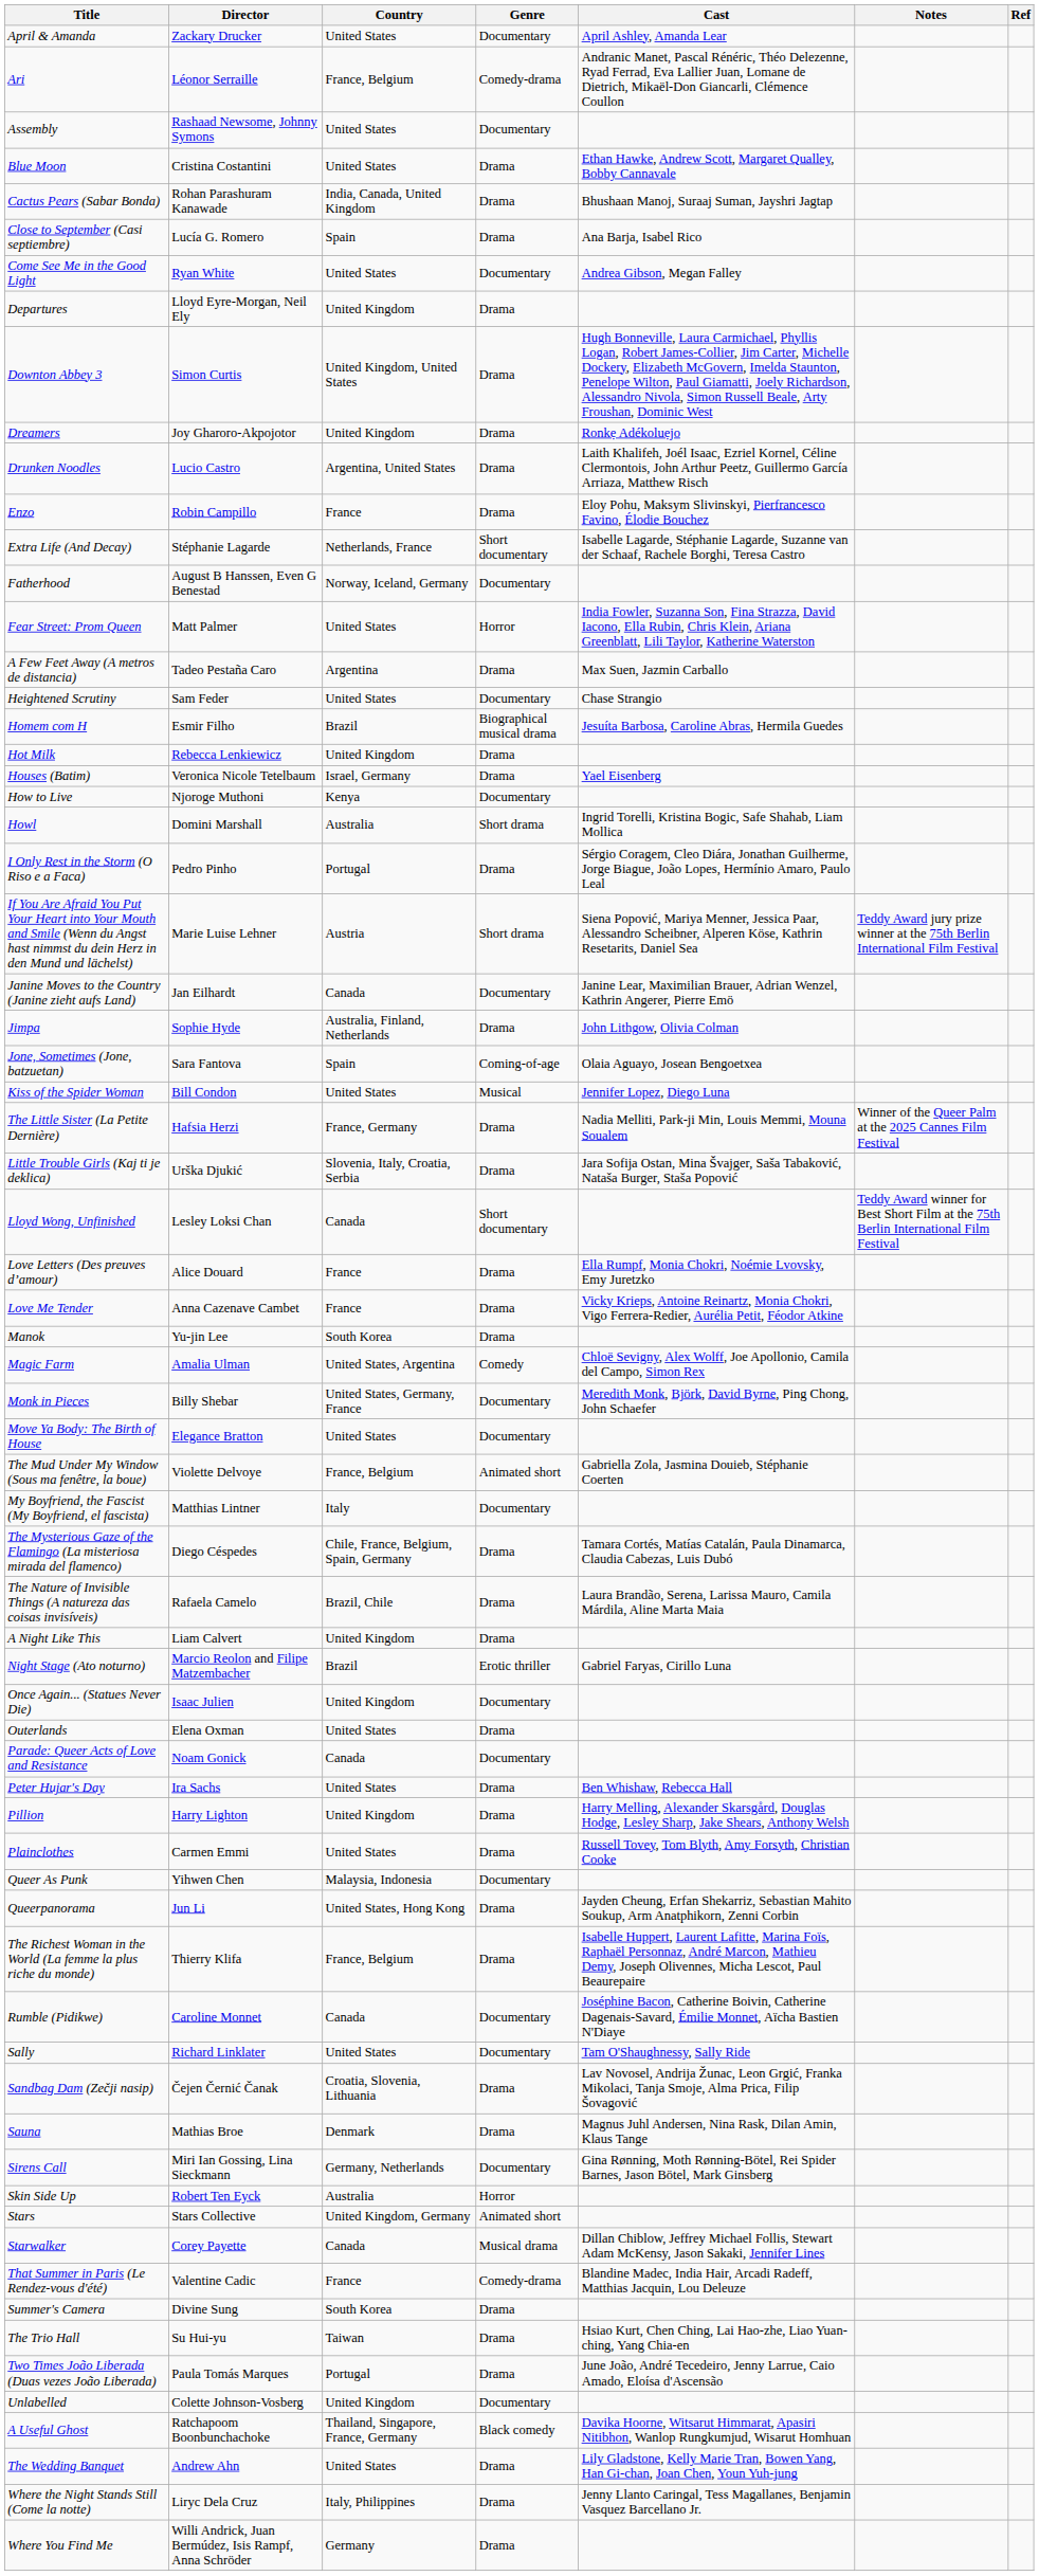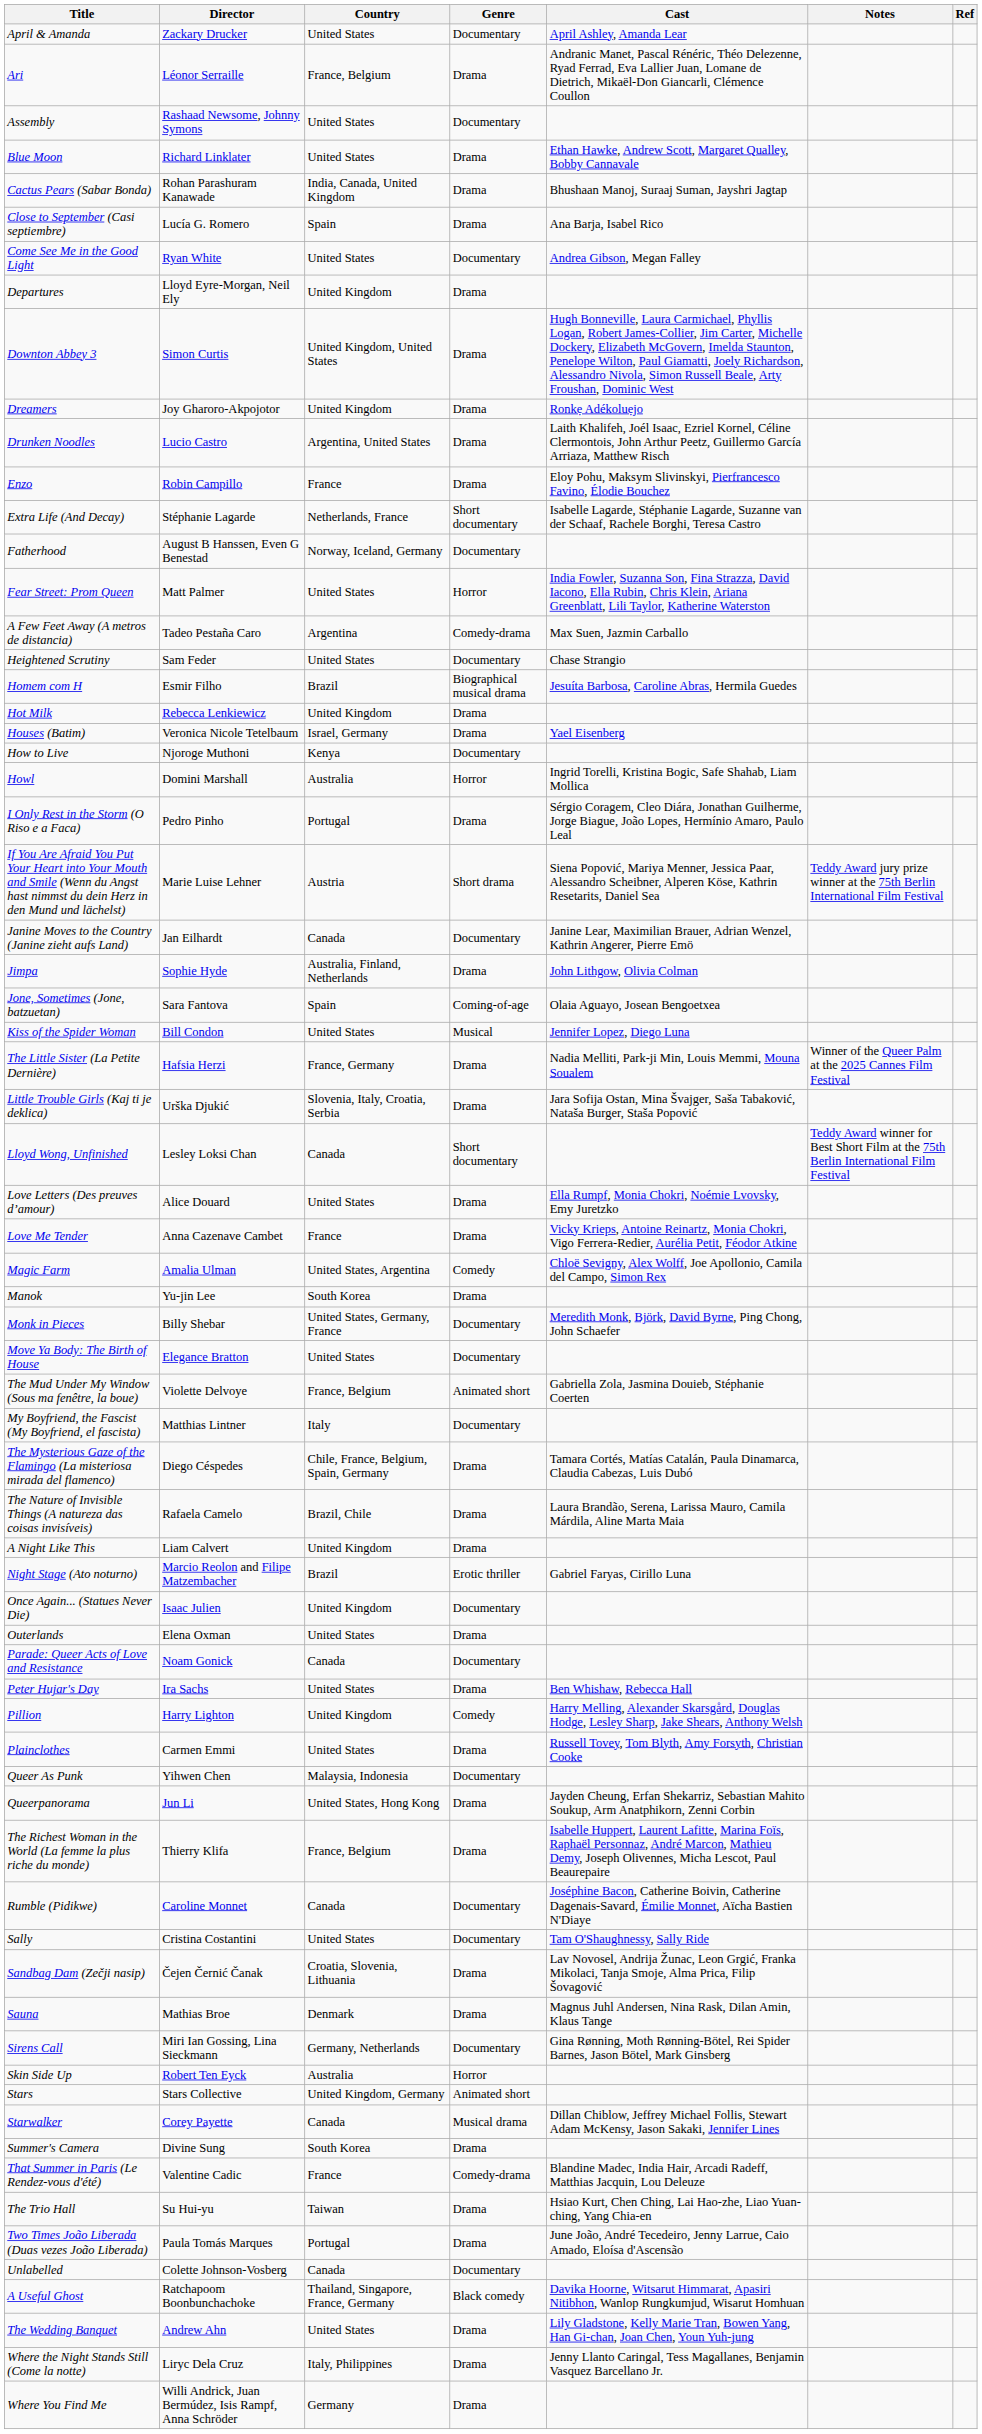Ari | Genre: Comedy-drama -> Drama
Blue Moon | Director: Cristina Costantini -> Richard Linklater
A Few Feet Away (A metros de distancia) | Genre: Drama -> Comedy-drama
Howl | Genre: Short drama -> Horror
Love Letters (Des preuves d’amour) | Country: France -> United States
rows swapped: Magic Farm <-> Manok
Pillion | Genre: Drama -> Comedy
Sally | Director: Richard Linklater -> Cristina Costantini
rows swapped: That Summer in Paris (Le Rendez-vous d'été) <-> Summer's Camera
Unlabelled | Country: United Kingdom -> Canada
